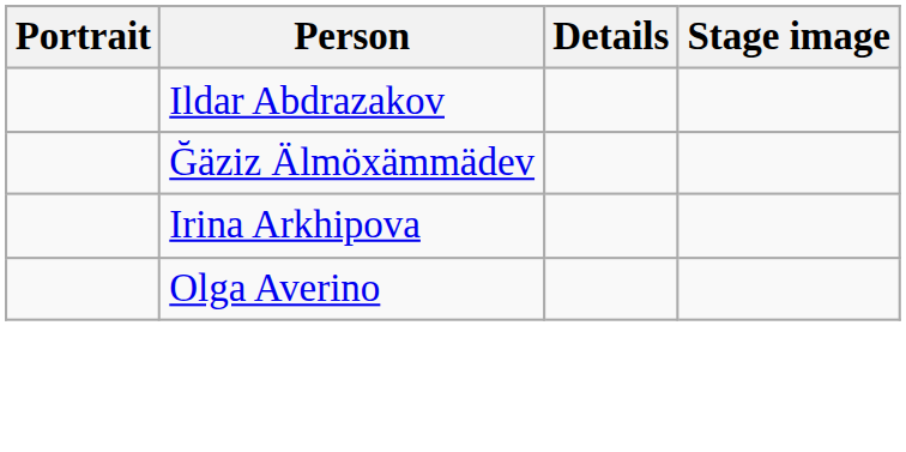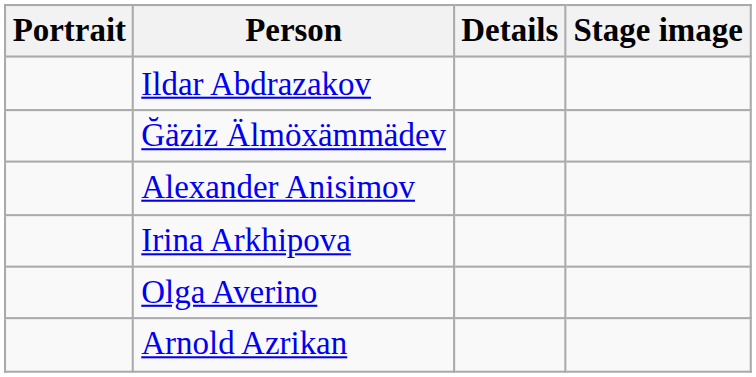+ row: Alexander Anisimov
+ row: Arnold Azrikan
